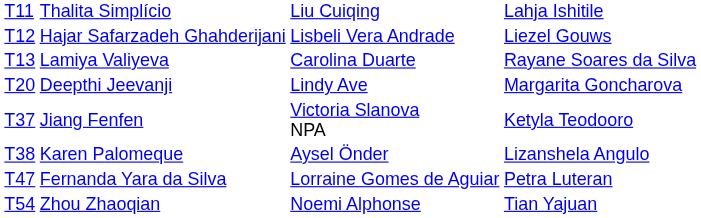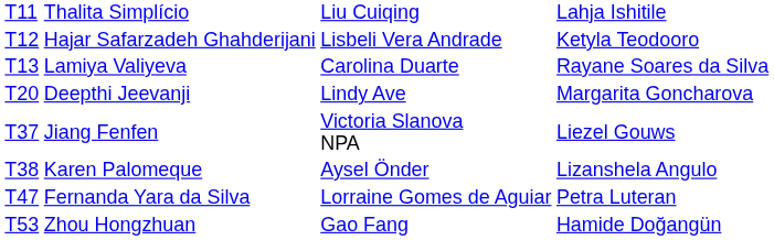Hajar Safarzadeh Ghahderijani | column 4: Liezel Gouws -> Ketyla Teodooro
Jiang Fenfen | column 4: Ketyla Teodooro -> Liezel Gouws
+ row: T53 | Zhou Hongzhuan | Gao Fang | Hamide Doğangün
- row: T54 | Zhou Zhaoqian | Noemi Alphonse | Tian Yajuan
